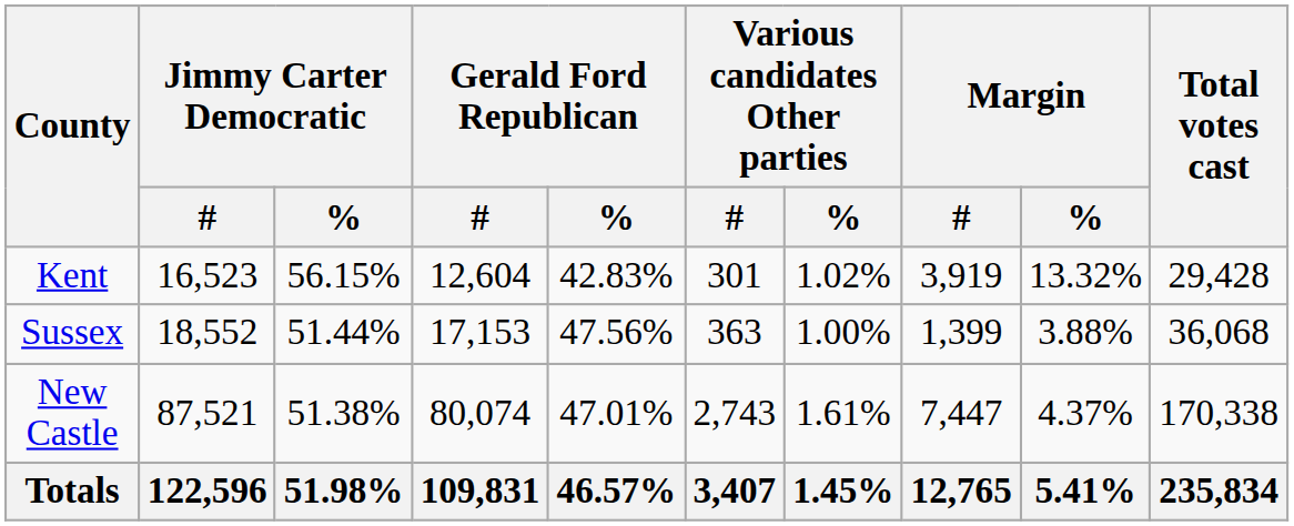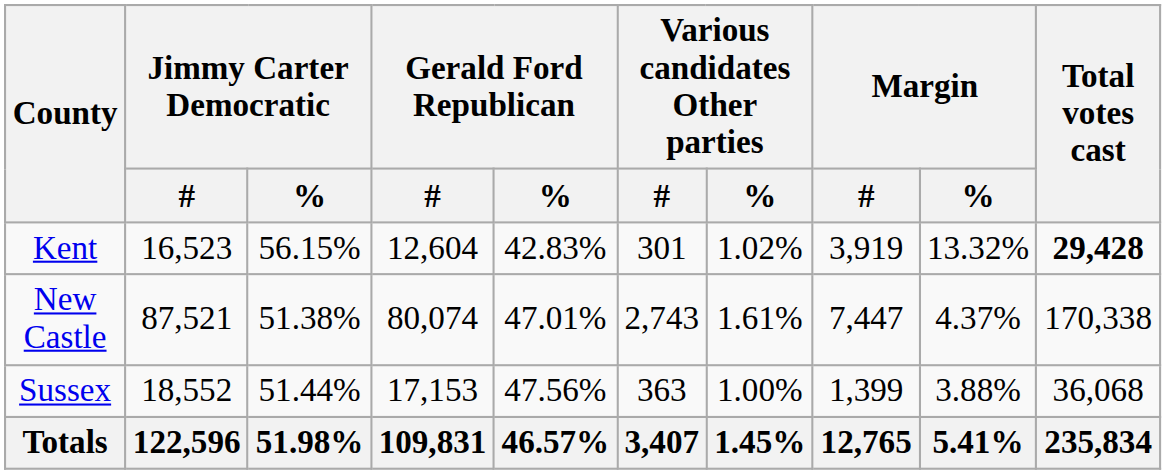Kent | Total votes cast: normal -> bold
rows swapped: New Castle <-> Sussex
